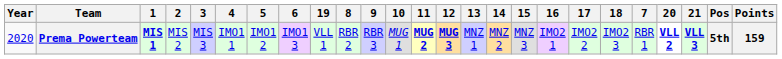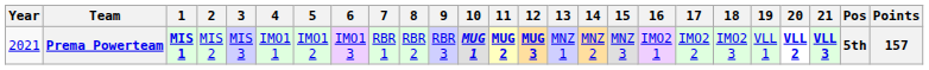columns swapped: 7 <-> 19
Prema Powerteam | Year: 2020 -> 2021
Prema Powerteam | 10: normal -> bold
Prema Powerteam | Points: 159 -> 157
